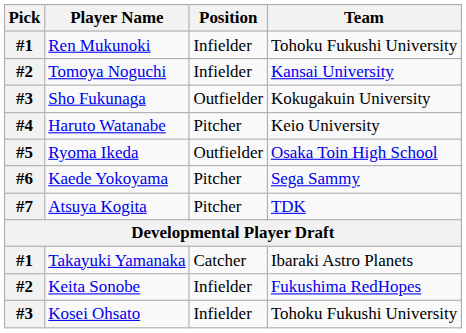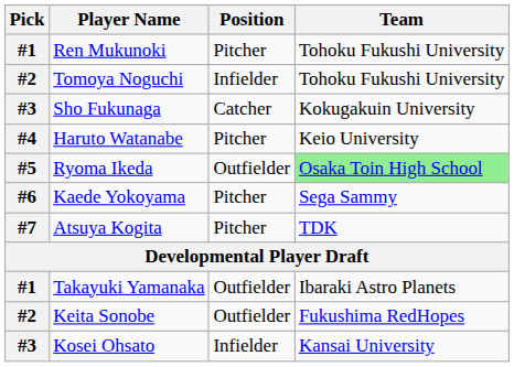Ren Mukunoki | Position: Infielder -> Pitcher
Tomoya Noguchi | Team: Kansai University -> Tohoku Fukushi University
Sho Fukunaga | Position: Outfielder -> Catcher
Ryoma Ikeda | Team: no background -> lightgreen background
Takayuki Yamanaka | Position: Catcher -> Outfielder
Keita Sonobe | Position: Infielder -> Outfielder
Kosei Ohsato | Team: Tohoku Fukushi University -> Kansai University
